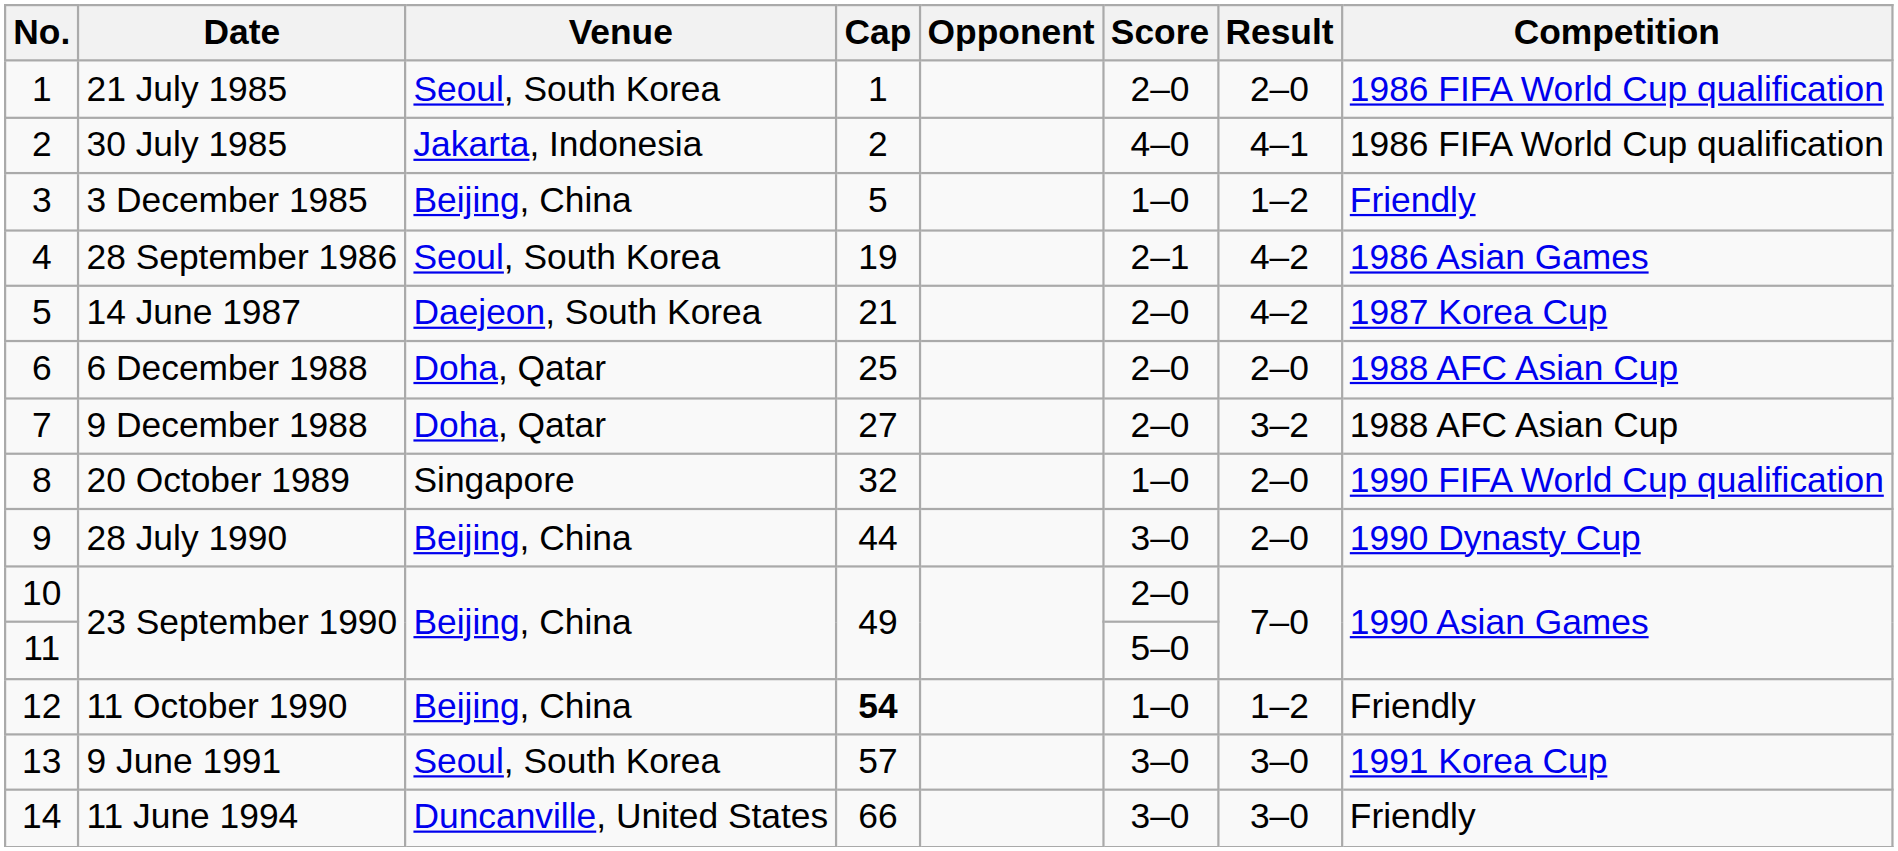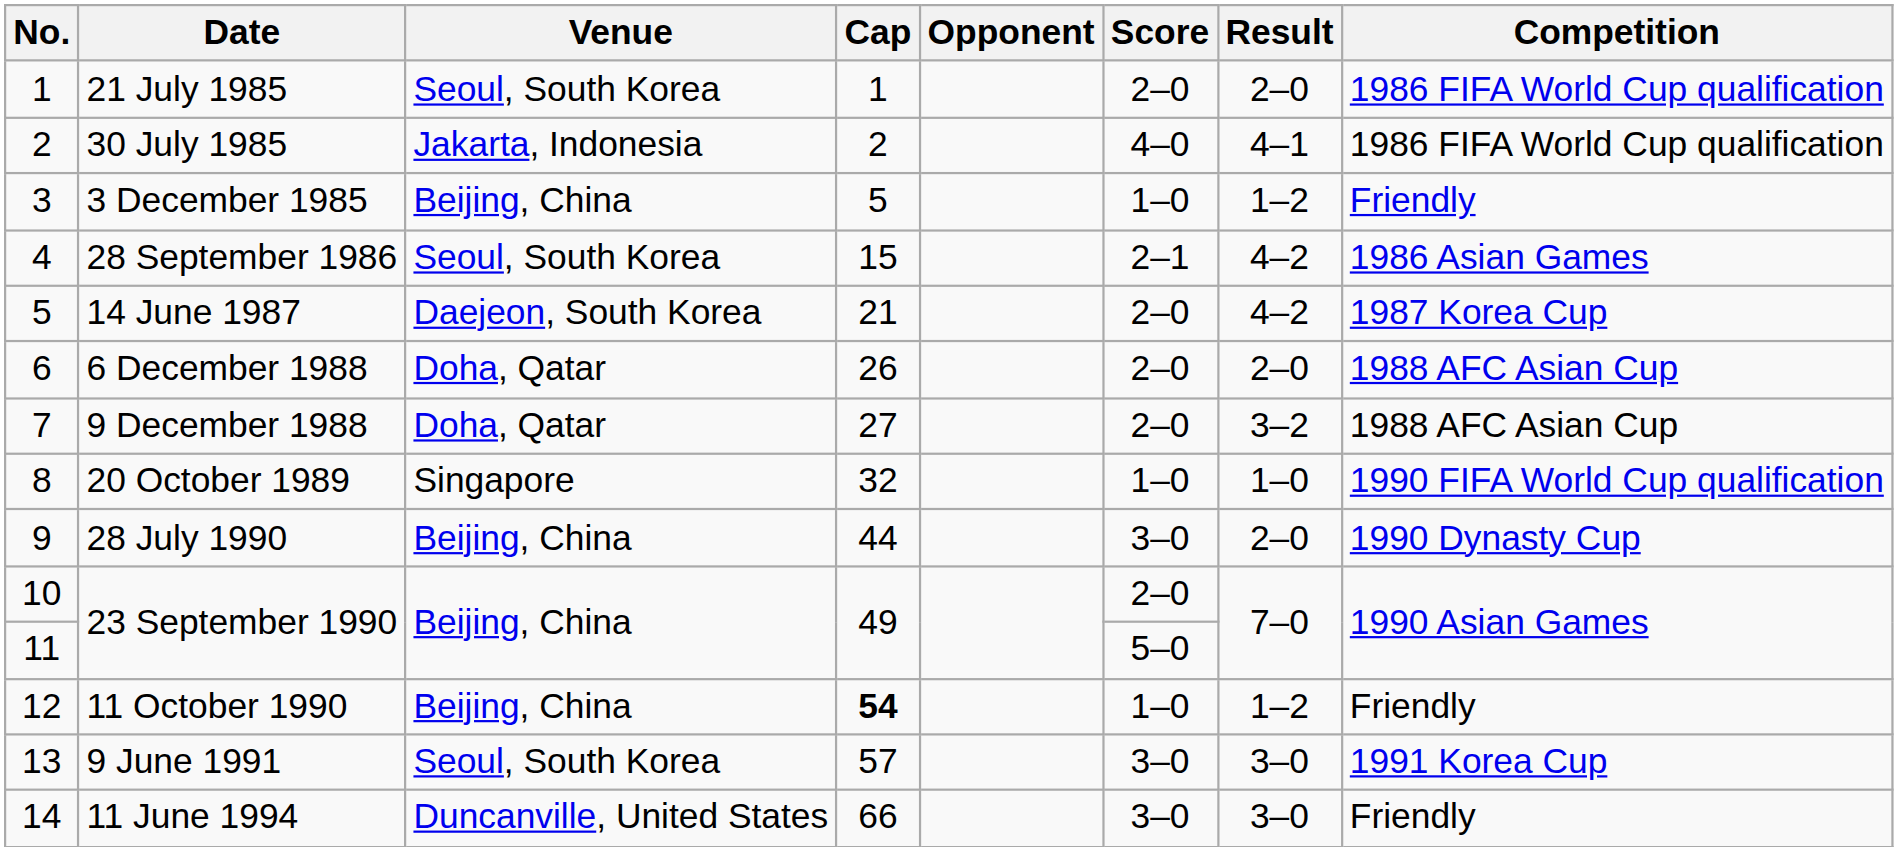28 September 1986 | Cap: 19 -> 15
6 December 1988 | Cap: 25 -> 26
20 October 1989 | Result: 2–0 -> 1–0
